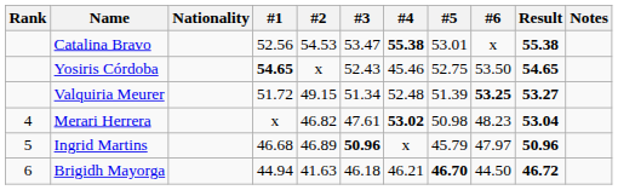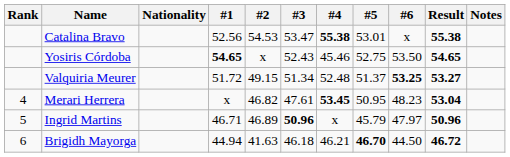Valquiria Meurer | #5: 51.39 -> 51.37
Merari Herrera | #4: 53.02 -> 53.45
Merari Herrera | #5: 50.98 -> 50.95
Ingrid Martins | #1: 46.68 -> 46.71
